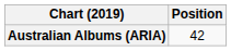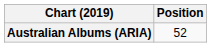Australian Albums (ARIA) | Position: 42 -> 52
